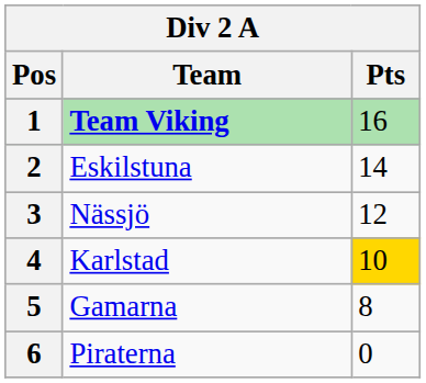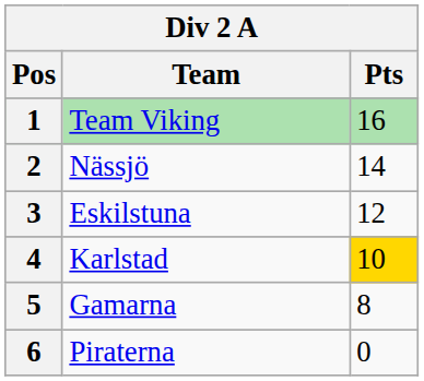1 | Team: bold -> normal
2 | Team: Eskilstuna -> Nässjö
3 | Team: Nässjö -> Eskilstuna
